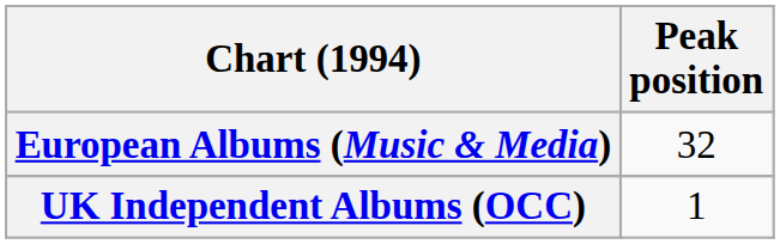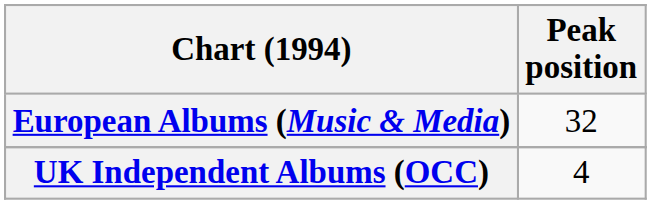UK Independent Albums (OCC) | Peak position: 1 -> 4
